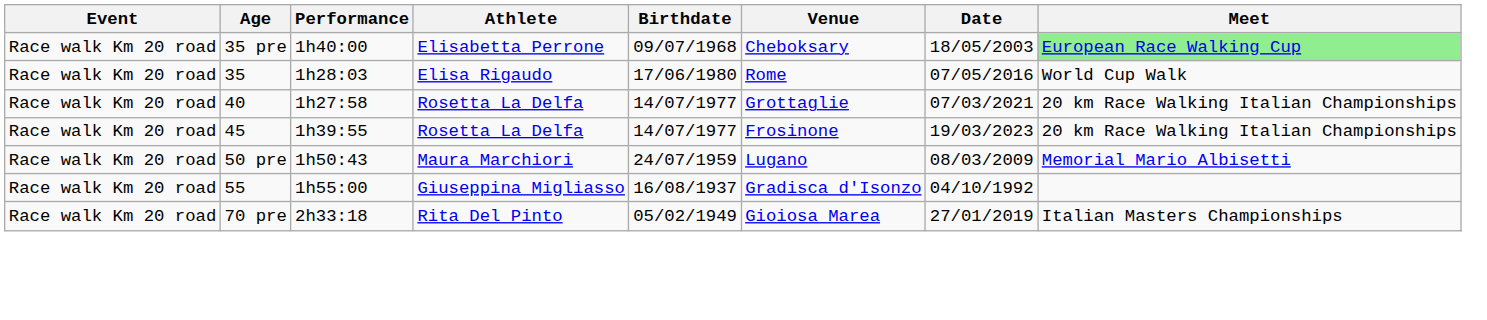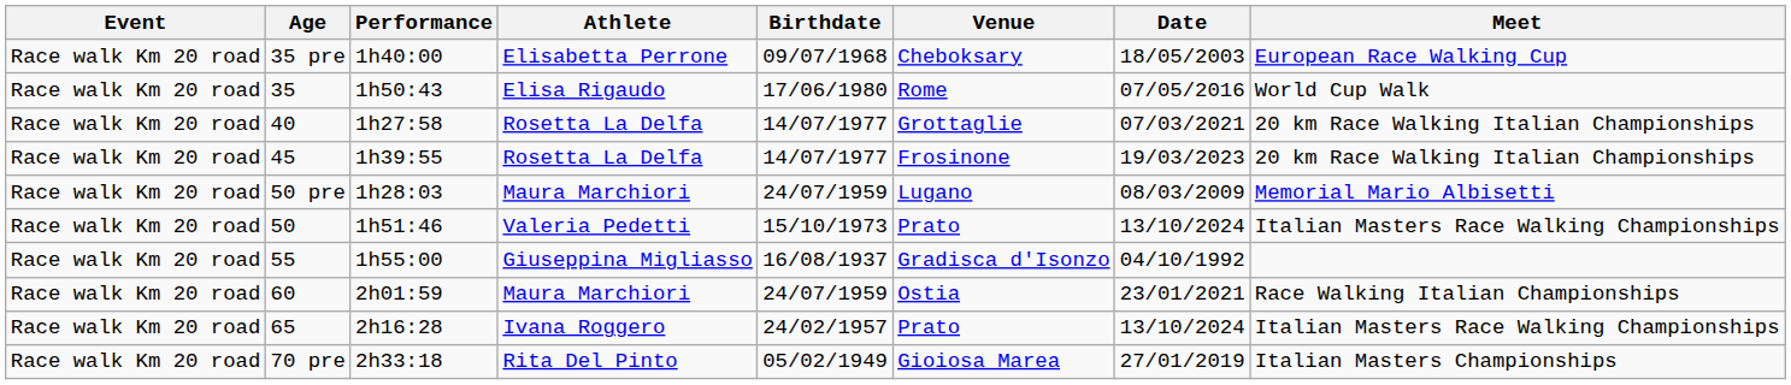35 pre | Meet: lightgreen background -> no background
35 | Performance: 1h28:03 -> 1h50:43
50 pre | Performance: 1h50:43 -> 1h28:03
+ row: Race walk Km 20 road | 50 | 1h51:46 | Valeria Pedetti | 15/10/1973 | Prato | 13/10/2024 | Italian Masters Race Walking Championships
+ row: Race walk Km 20 road | 60 | 2h01:59 | Maura Marchiori | 24/07/1959 | Ostia | 23/01/2021 | Race Walking Italian Championships
+ row: Race walk Km 20 road | 65 | 2h16:28 | Ivana Roggero | 24/02/1957 | Prato | 13/10/2024 | Italian Masters Race Walking Championships
